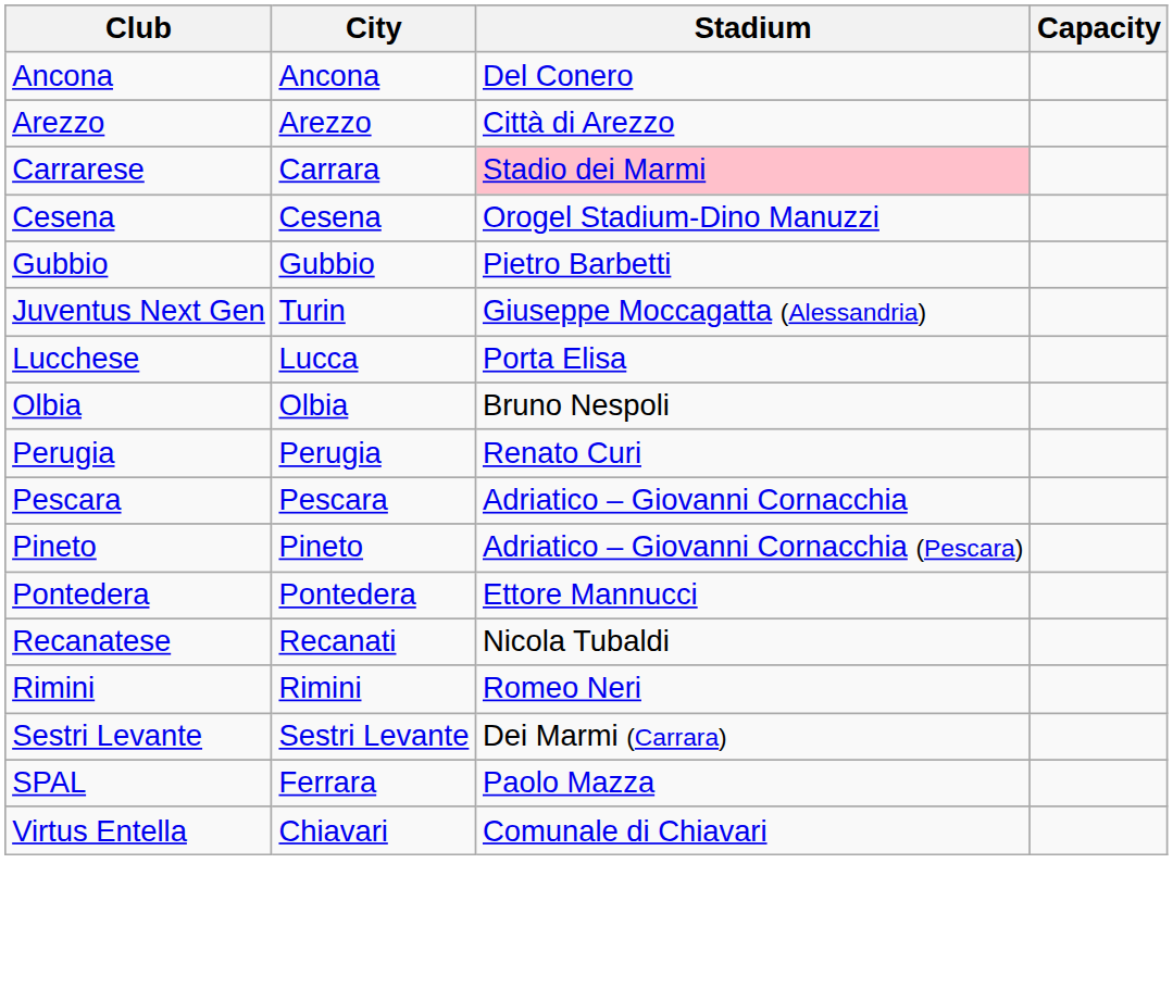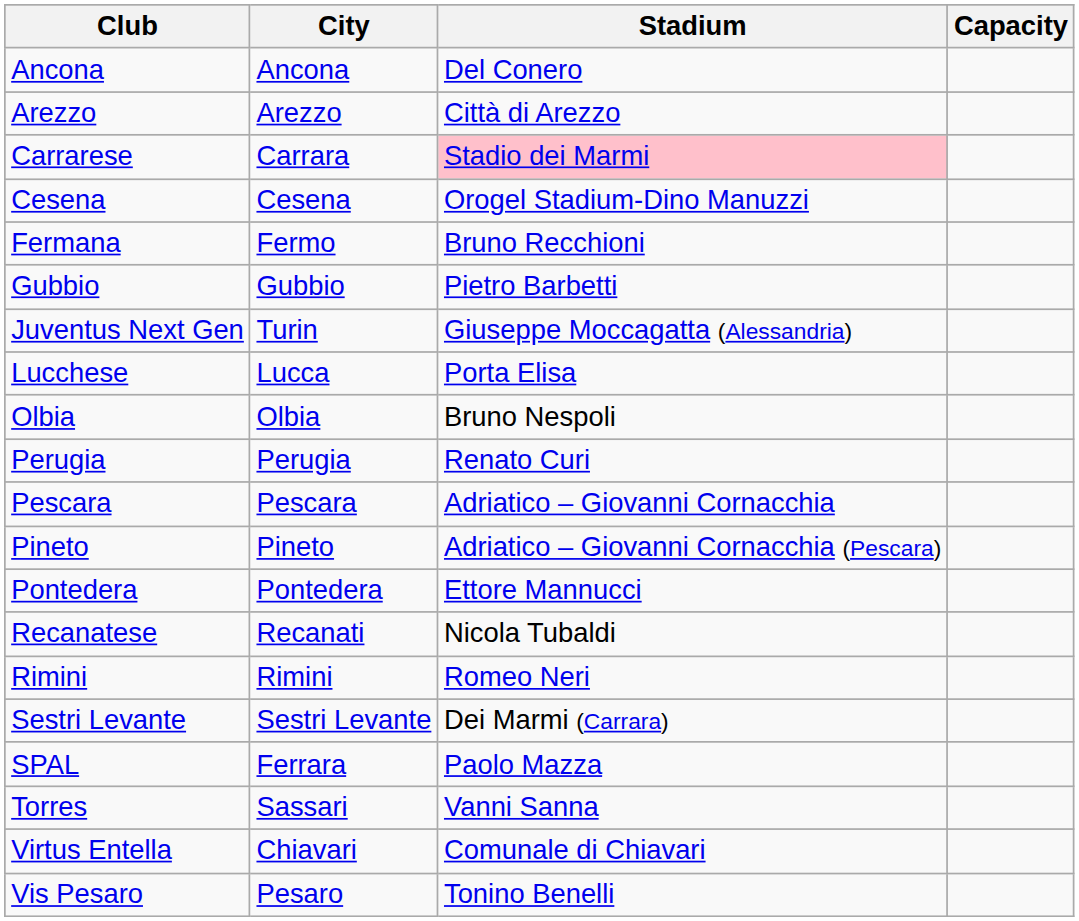+ row: Fermana | Fermo | Bruno Recchioni
+ row: Torres | Sassari | Vanni Sanna
+ row: Vis Pesaro | Pesaro | Tonino Benelli
